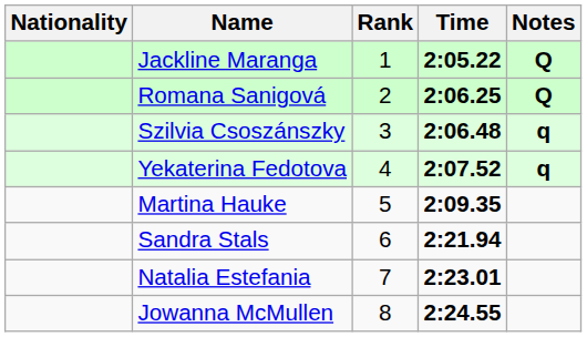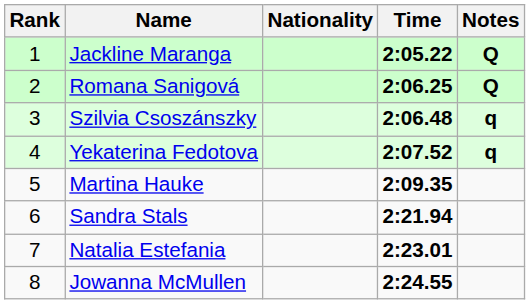columns swapped: Rank <-> Nationality
